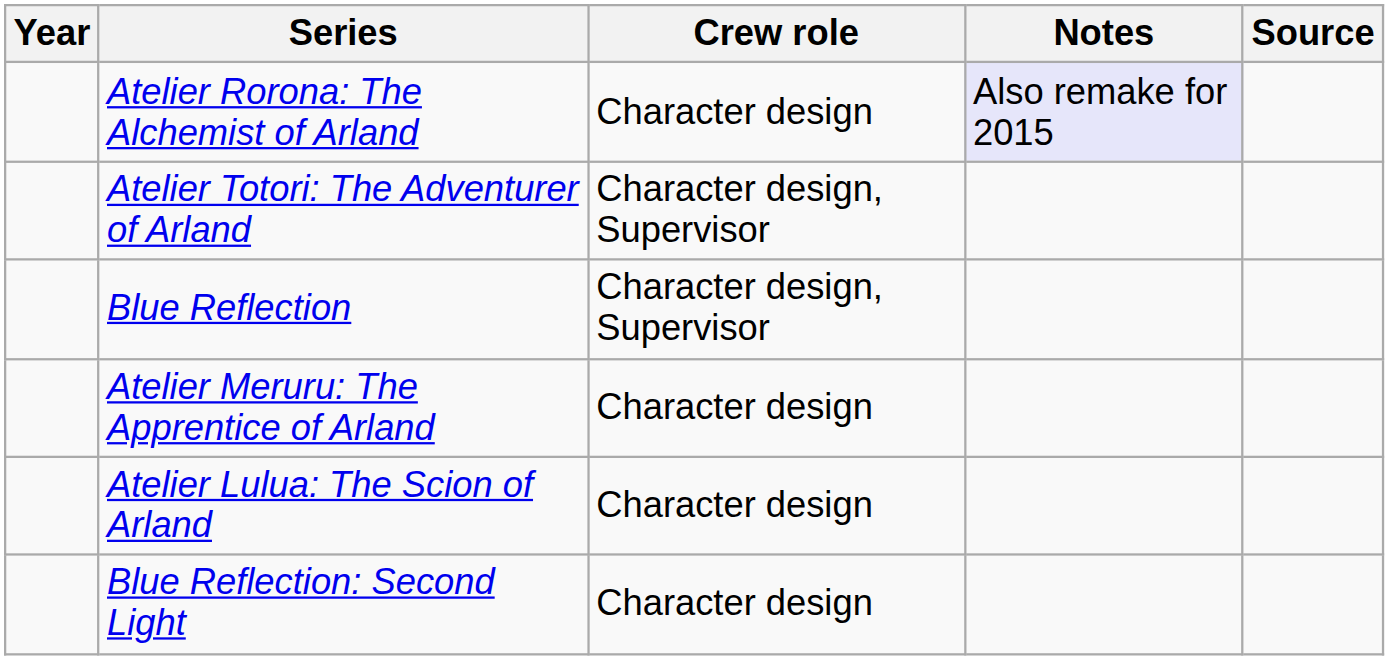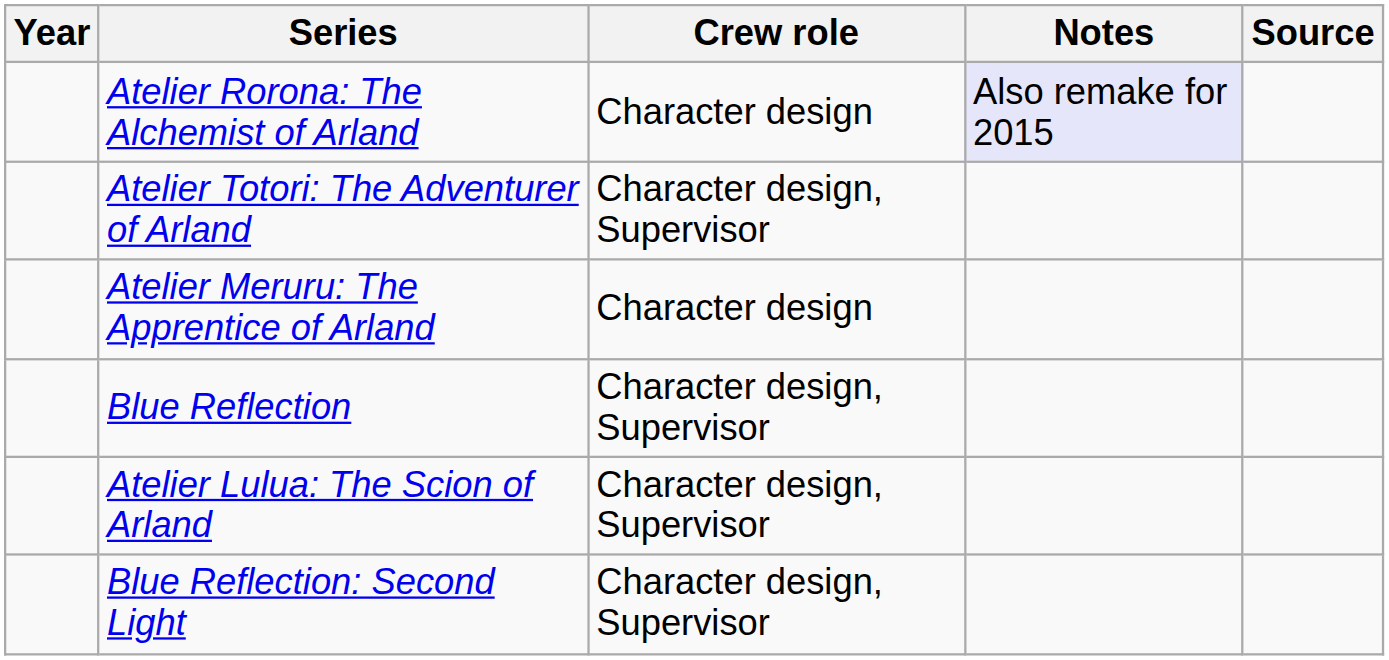rows swapped: Atelier Meruru: The Apprentice of Arland <-> Blue Reflection
Atelier Lulua: The Scion of Arland | Crew role: Character design -> Character design, Supervisor
Blue Reflection: Second Light | Crew role: Character design -> Character design, Supervisor
